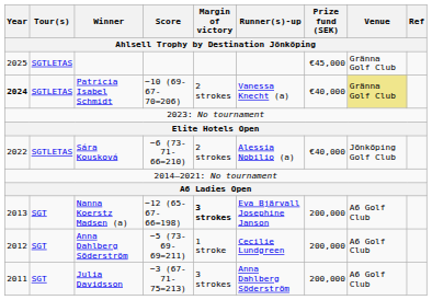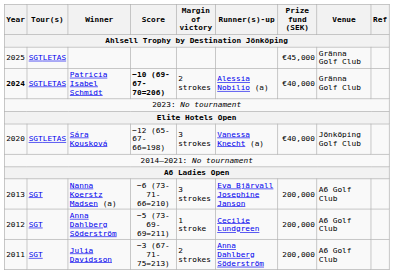Patricia Isabel Schmidt | Score: normal -> bold
Patricia Isabel Schmidt | Runner(s)-up: Vanessa Knecht (a) -> Alessia Nobilio (a)
Patricia Isabel Schmidt | Venue: khaki background -> no background
Sára Kousková | Year: 2022 -> 2020
Sára Kousková | Score: −6 (73-71-66=210) -> −12 (65-67-66=198)
Sára Kousková | Margin of victory: 2 strokes -> 3 strokes
Sára Kousková | Runner(s)-up: Alessia Nobilio (a) -> Vanessa Knecht (a)
Nanna Koerstz Madsen (a) | Score: −12 (65-67-66=198) -> −6 (73-71-66=210)
Nanna Koerstz Madsen (a) | Margin of victory: bold -> normal
Julia Davidsson | Margin of victory: 3 strokes -> 2 strokes
